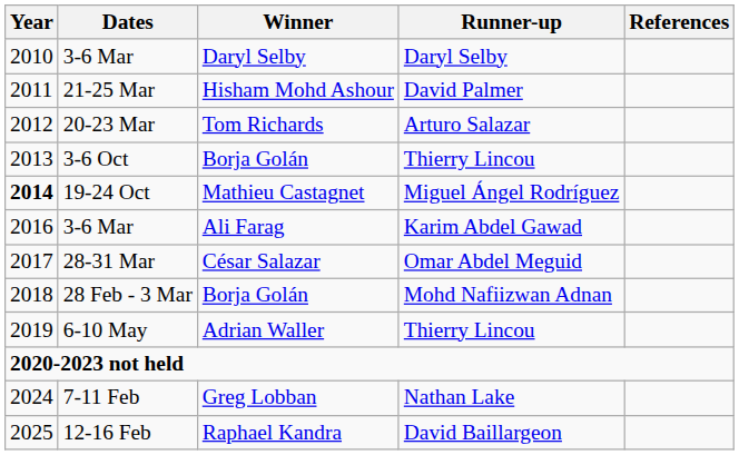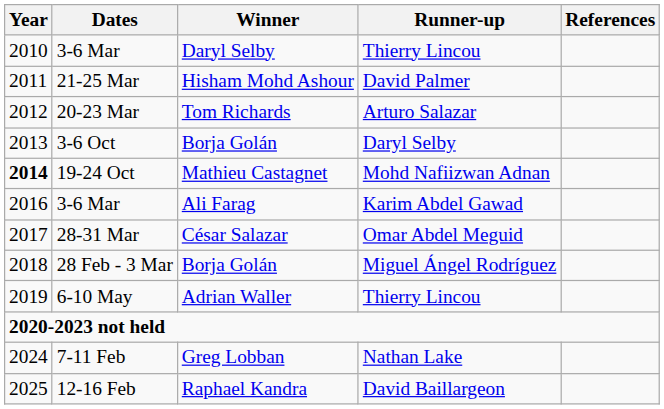3-6 Mar / Daryl Selby | Runner-up: Daryl Selby -> Thierry Lincou
3-6 Oct | Runner-up: Thierry Lincou -> Daryl Selby
19-24 Oct | Runner-up: Miguel Ángel Rodríguez -> Mohd Nafiizwan Adnan
28 Feb - 3 Mar | Runner-up: Mohd Nafiizwan Adnan -> Miguel Ángel Rodríguez
